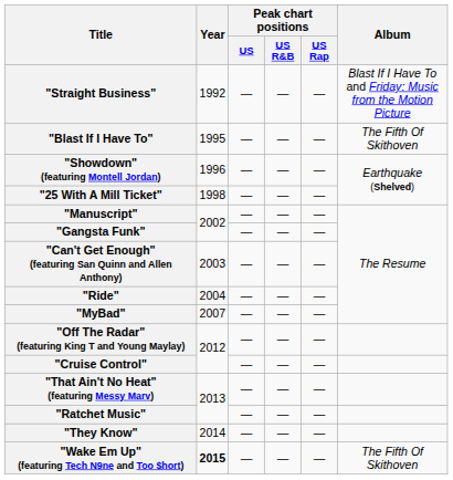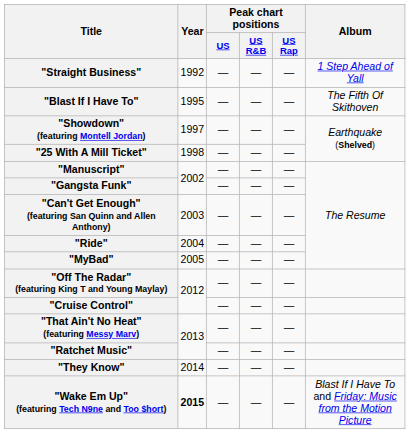"Straight Business" | Album: Blast If I Have To and Friday: Music from the Motion Picture -> 1 Step Ahead of Yall
"Showdown" (featuring Montell Jordan) | Year: 1996 -> 1997
"MyBad" | Year: 2007 -> 2005
"Wake Em Up" (featuring Tech N9ne and Too $hort) | Album: The Fifth Of Skithoven -> Blast If I Have To and Friday: Music from the Motion Picture
